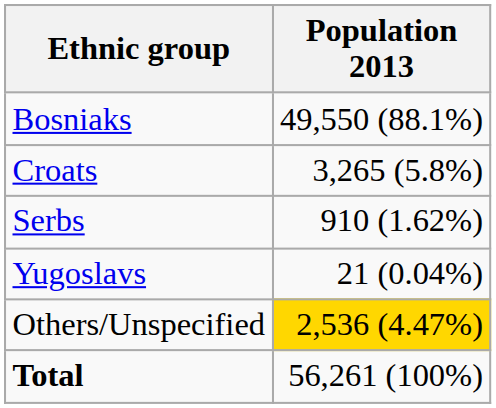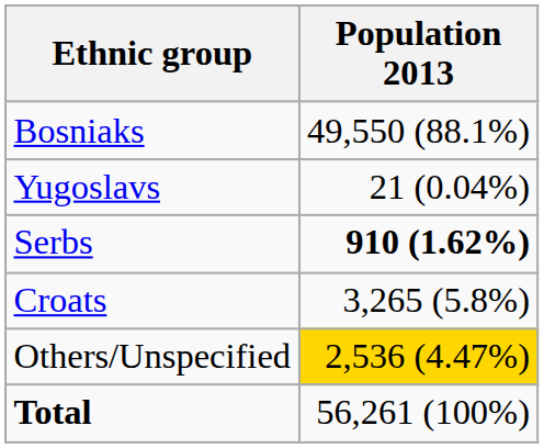rows swapped: Croats <-> Yugoslavs
Serbs | Population 2013: normal -> bold
